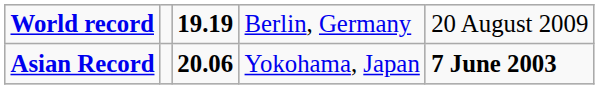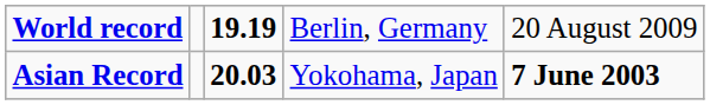Asian Record | column 3: 20.06 -> 20.03
